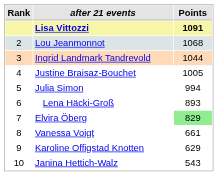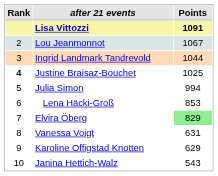Lou Jeanmonnot | Points: 1068 -> 1067
Justine Braisaz-Bouchet | Rank: normal -> bold
Justine Braisaz-Bouchet | Points: 1005 -> 1025
Lena Häcki-Groß | Points: 893 -> 853
Vanessa Voigt | Points: 661 -> 631
